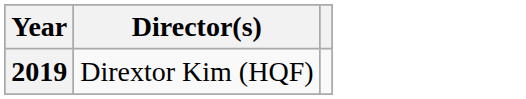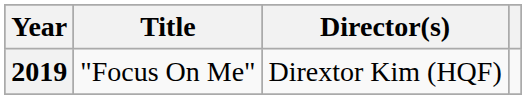+ column: Title | "Focus On Me"
